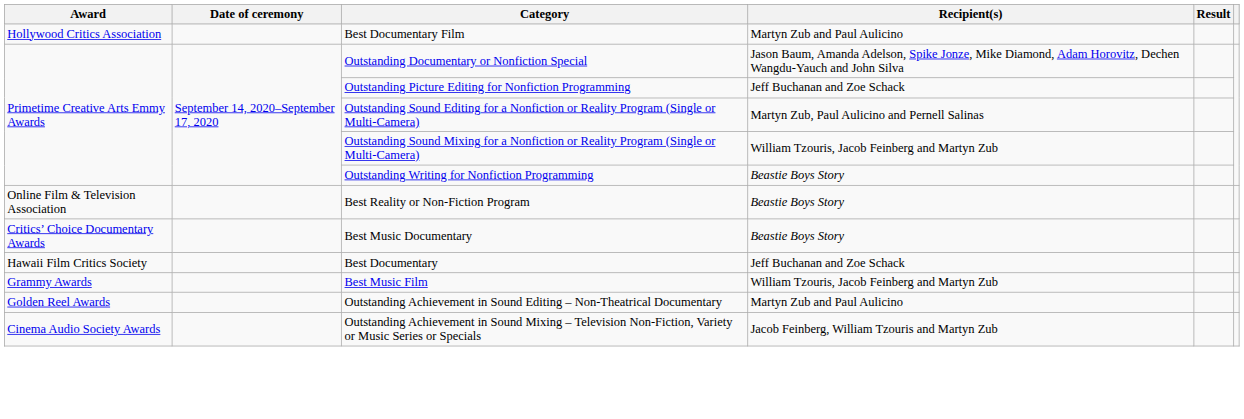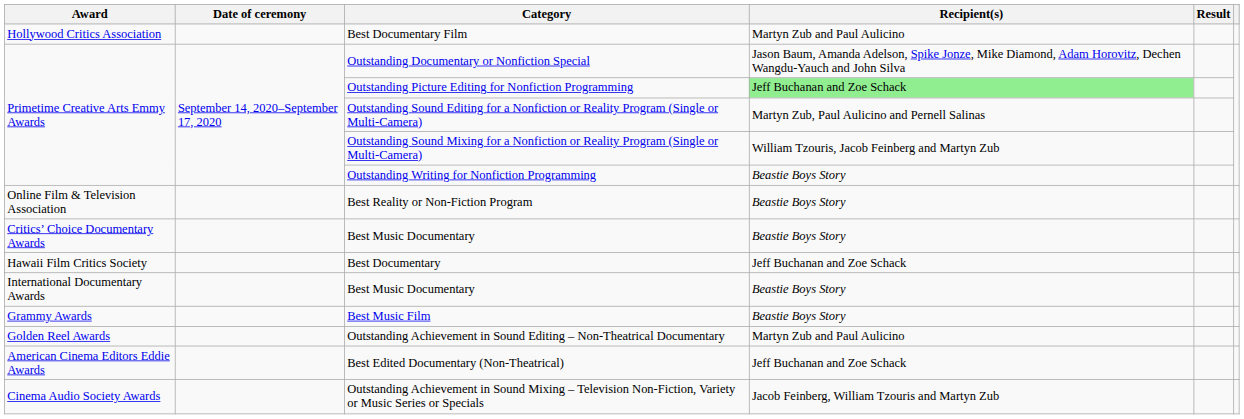Outstanding Picture Editing for Nonfiction Programming | Recipient(s): no background -> lightgreen background
+ row: International Documentary Awards | Best Music Documentary | Beastie Boys Story
Best Music Film | Recipient(s): William Tzouris, Jacob Feinberg and Martyn Zub -> Beastie Boys Story
+ row: American Cinema Editors Eddie Awards | Best Edited Documentary (Non-Theatrical) | Jeff Buchanan and Zoe Schack
